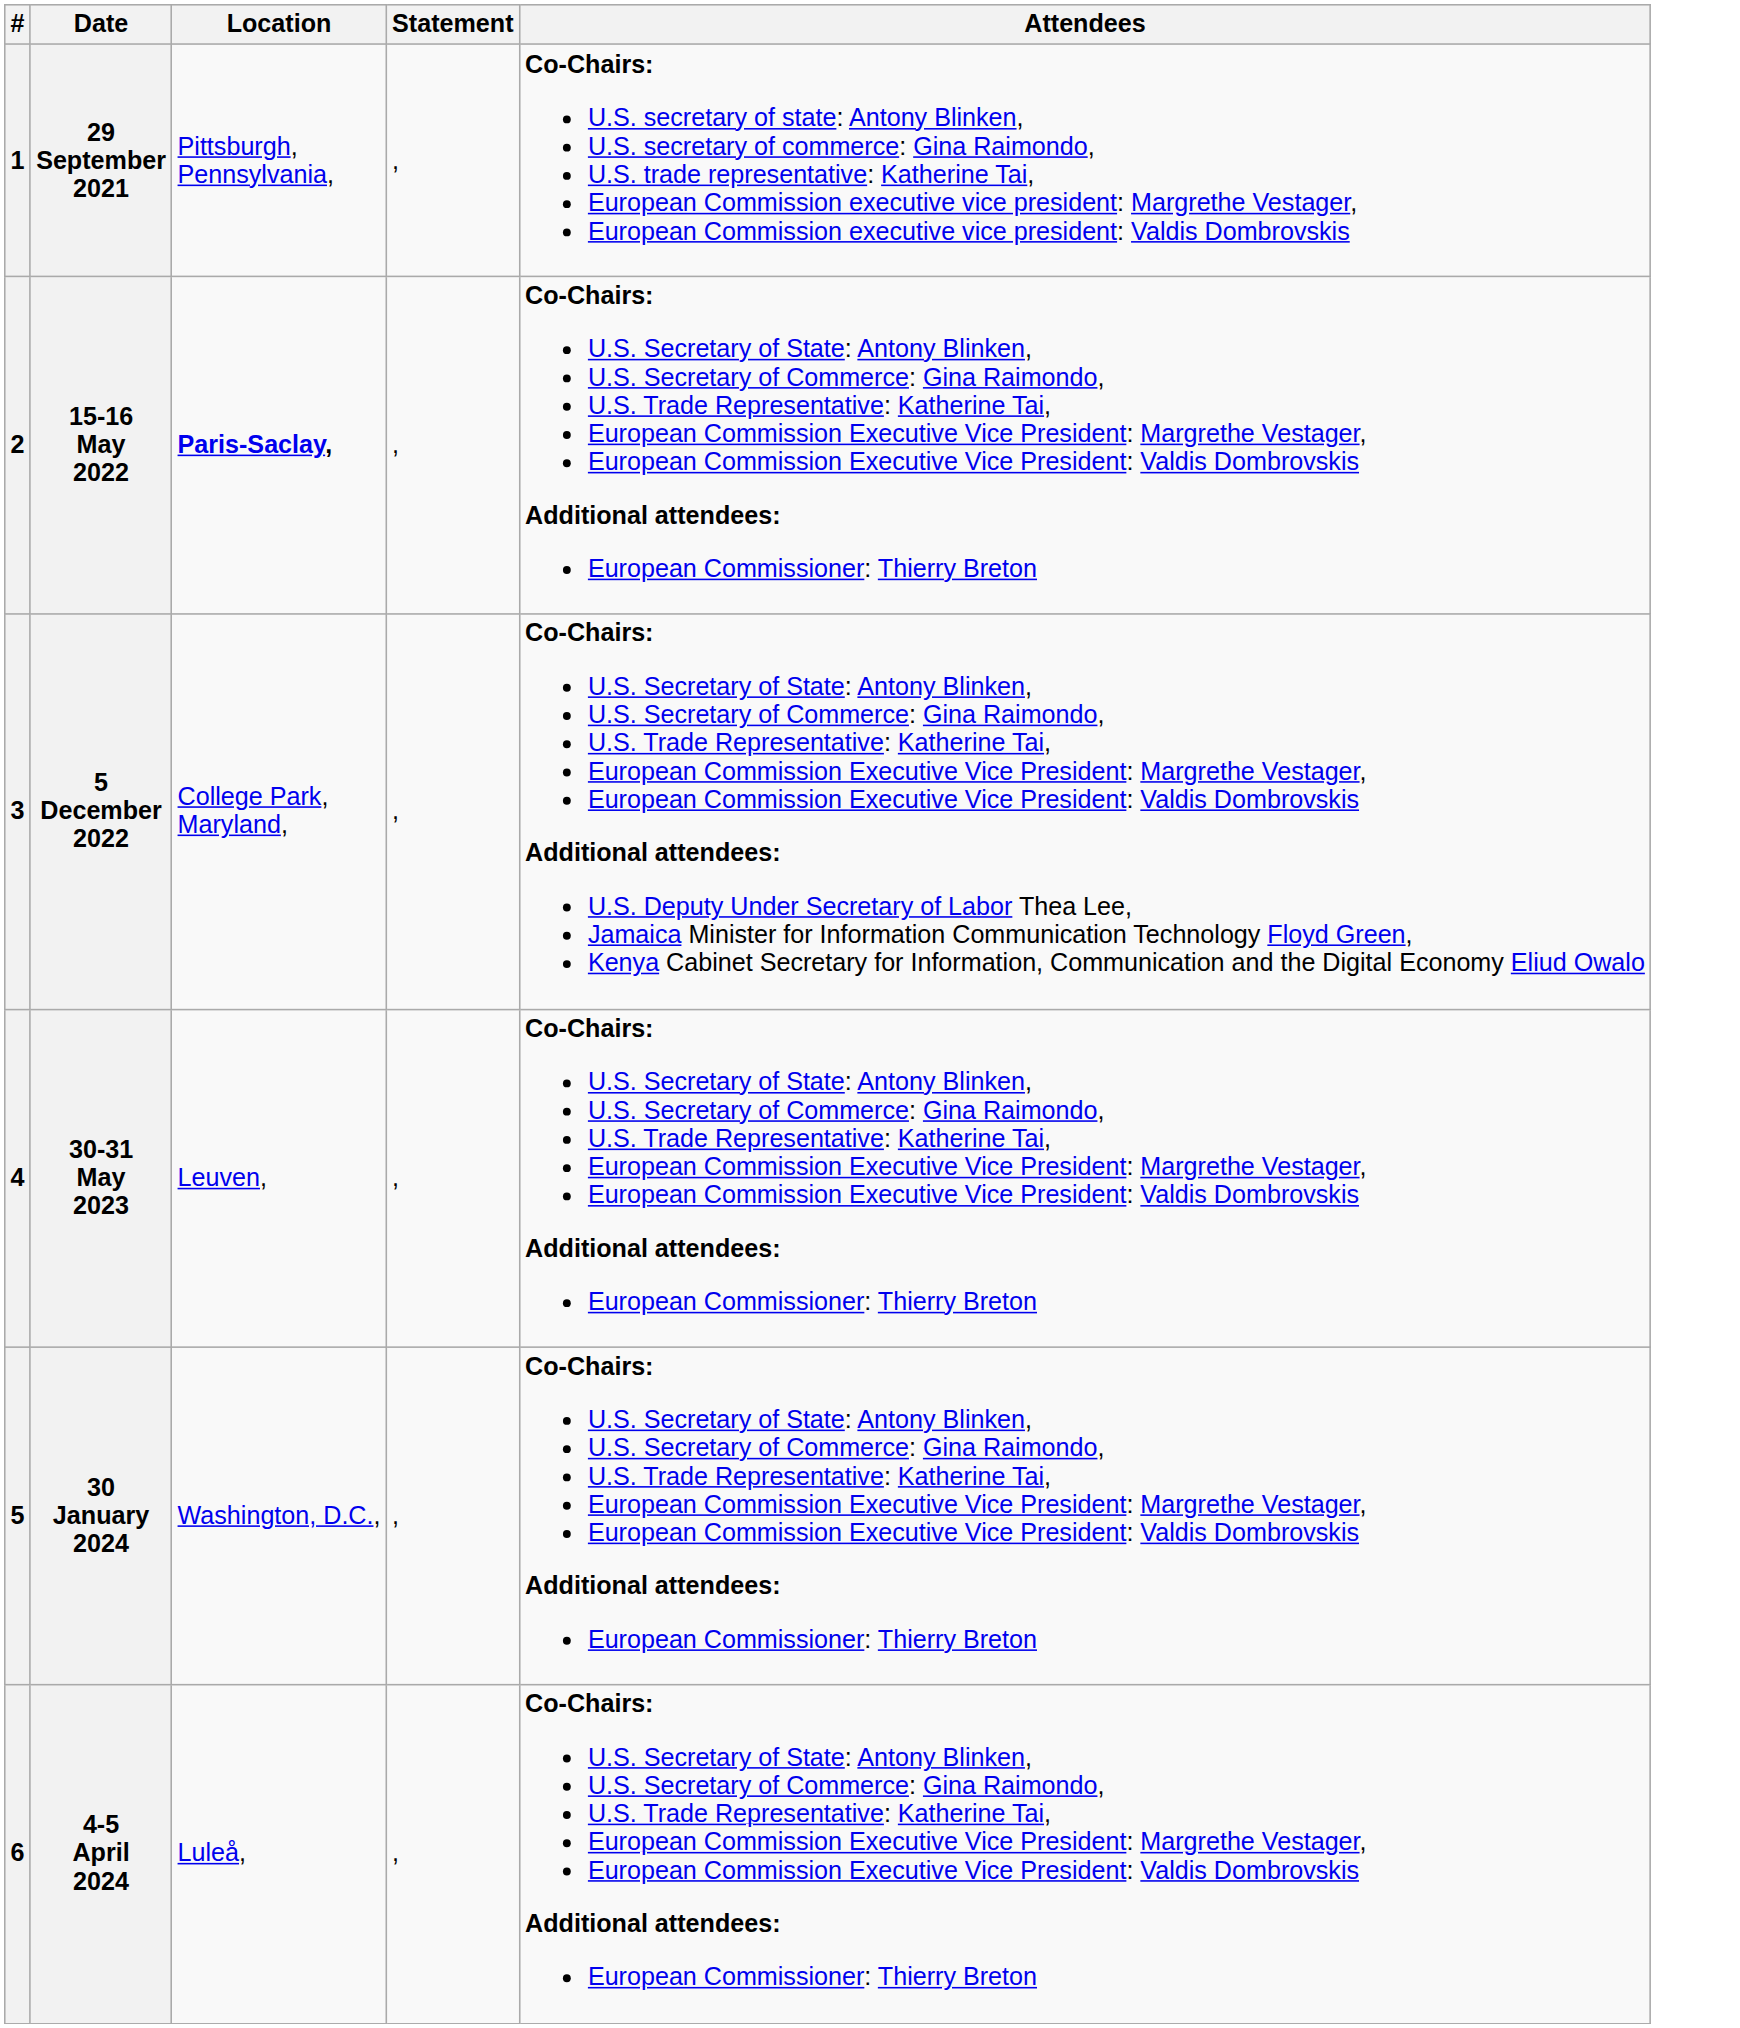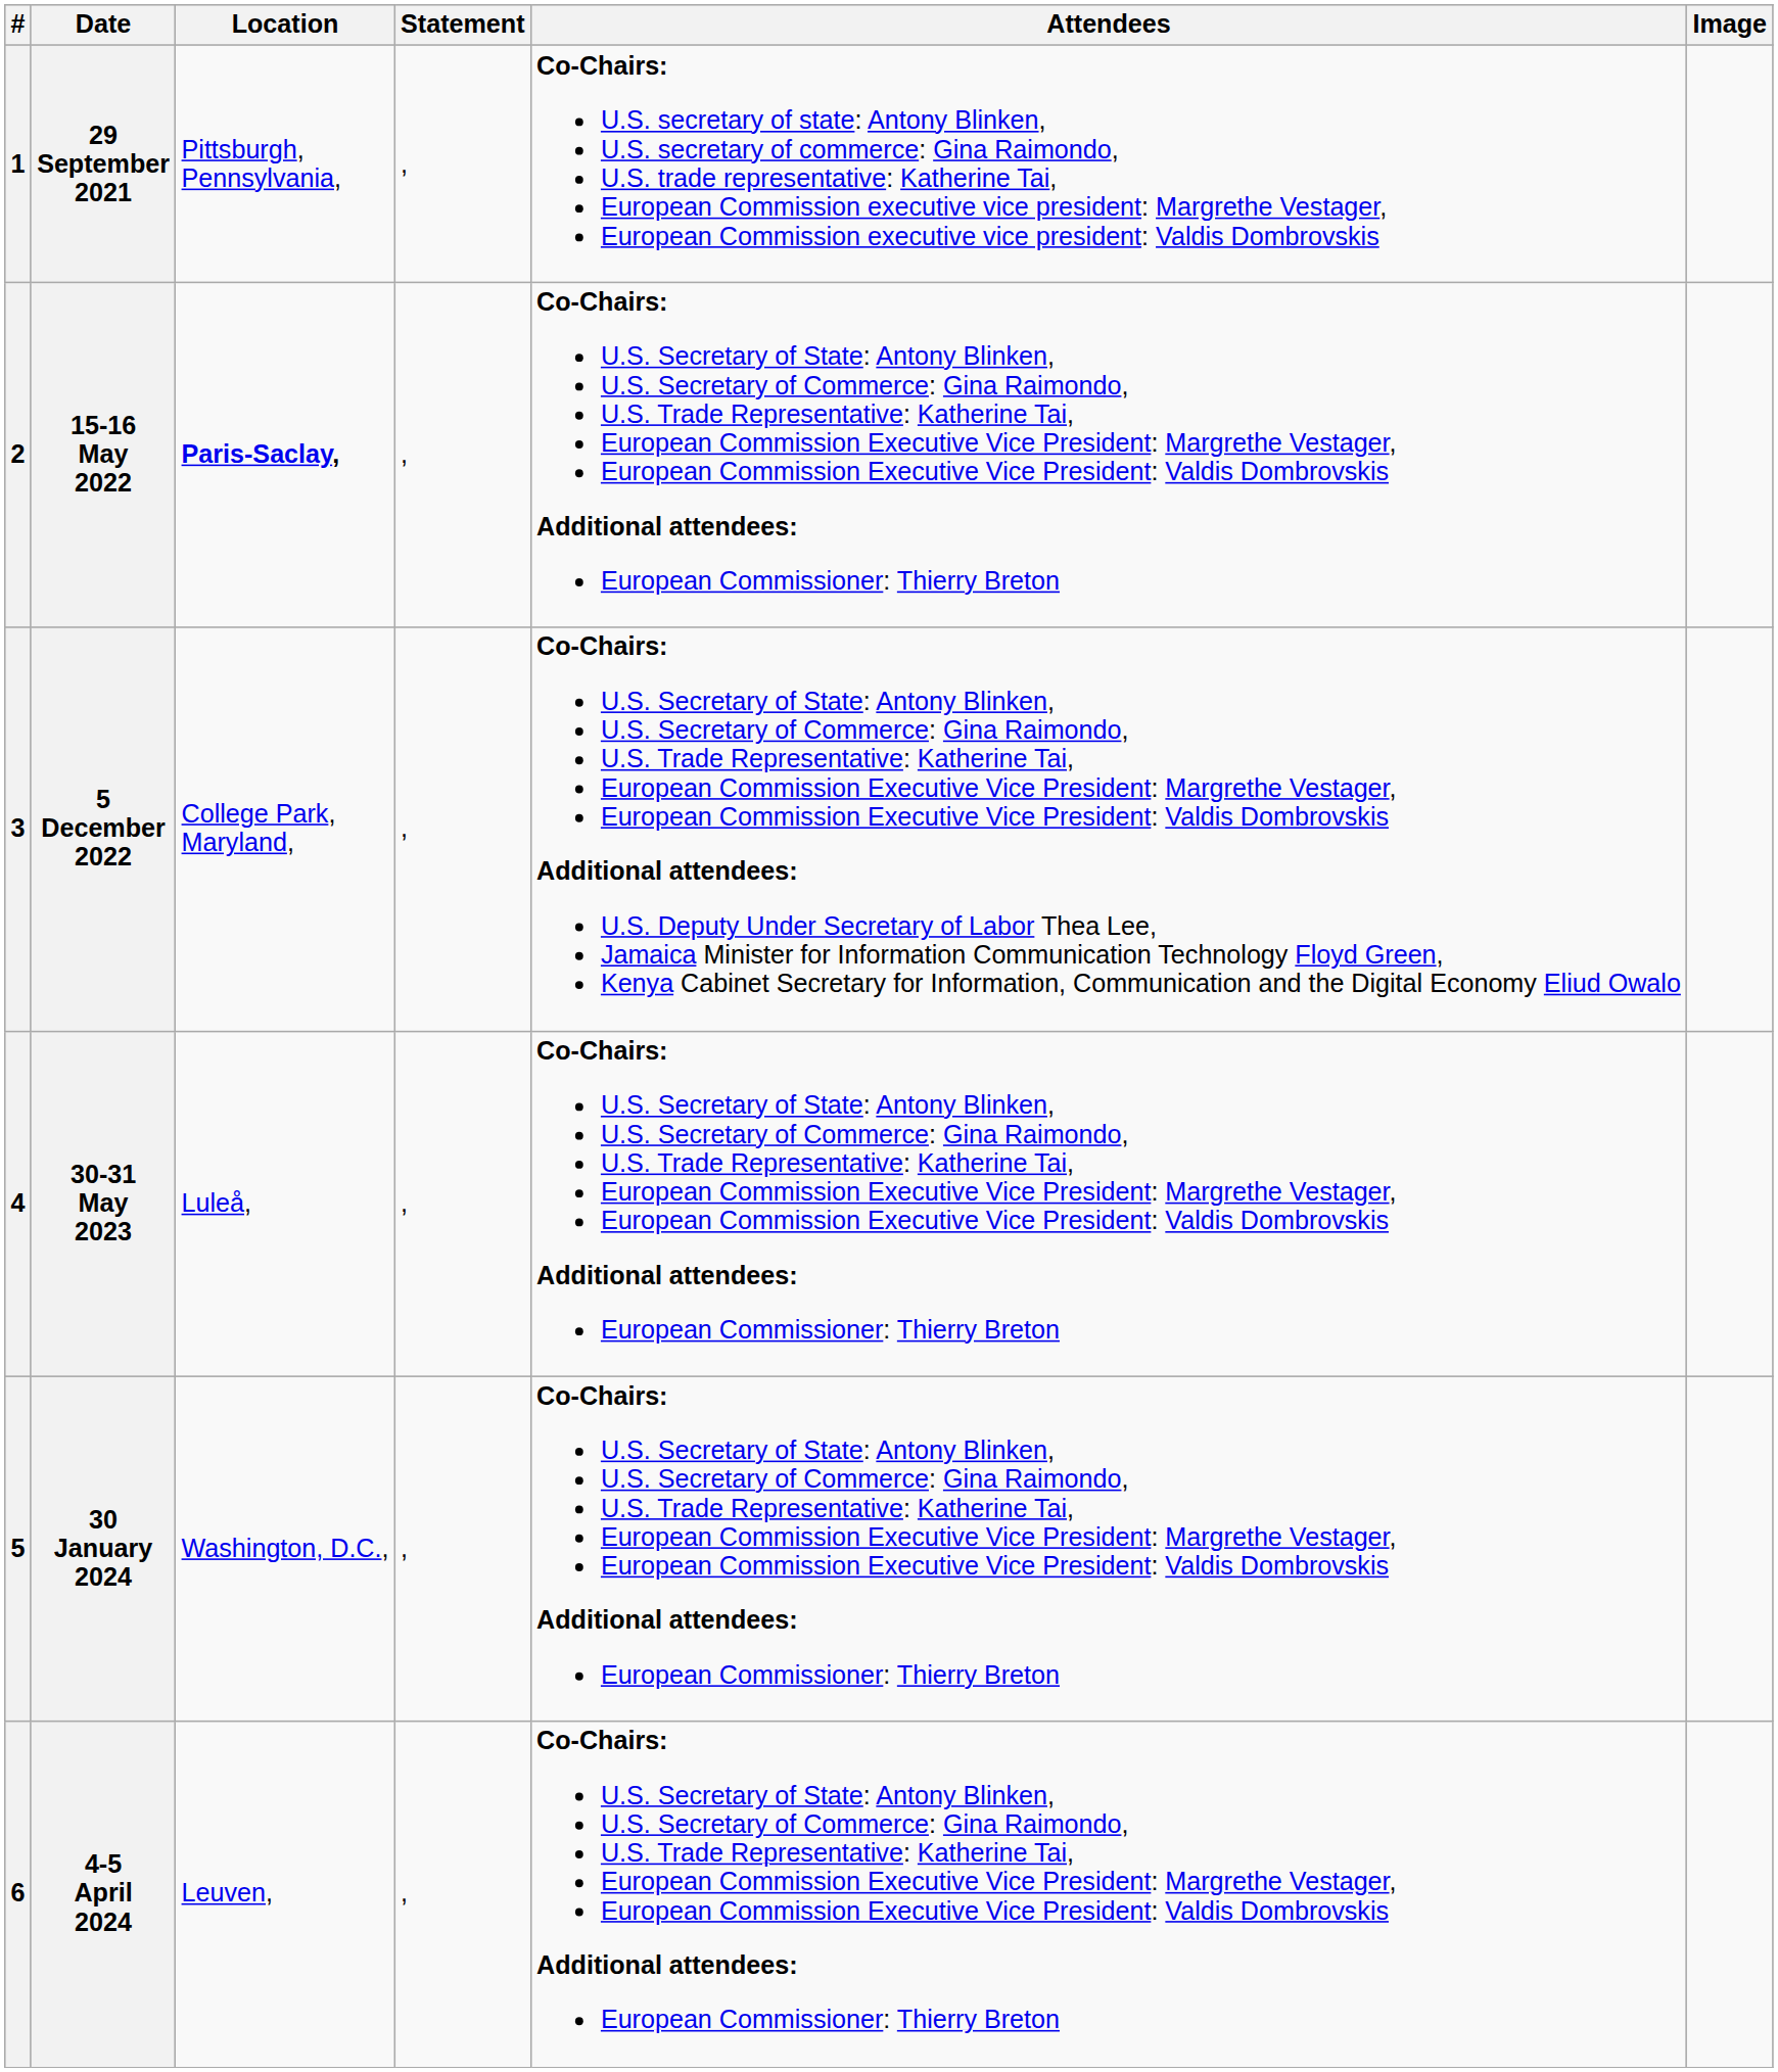+ column: Image
30-31 May 2023 | Location: Leuven, -> Luleå,
4-5 April 2024 | Location: Luleå, -> Leuven,
